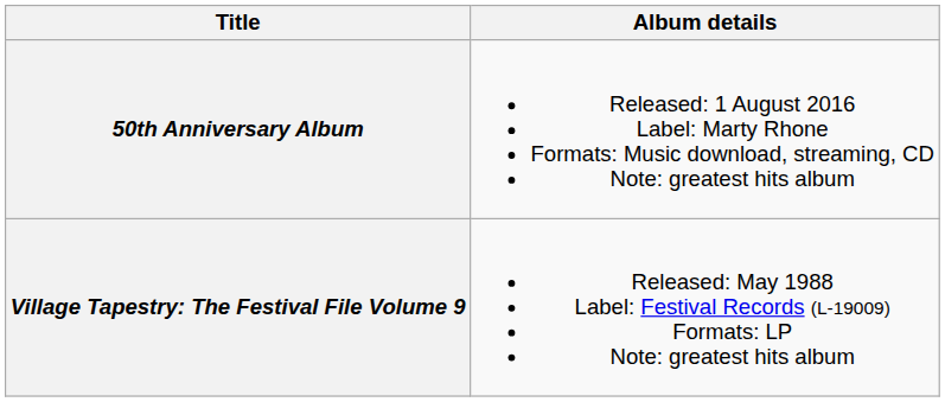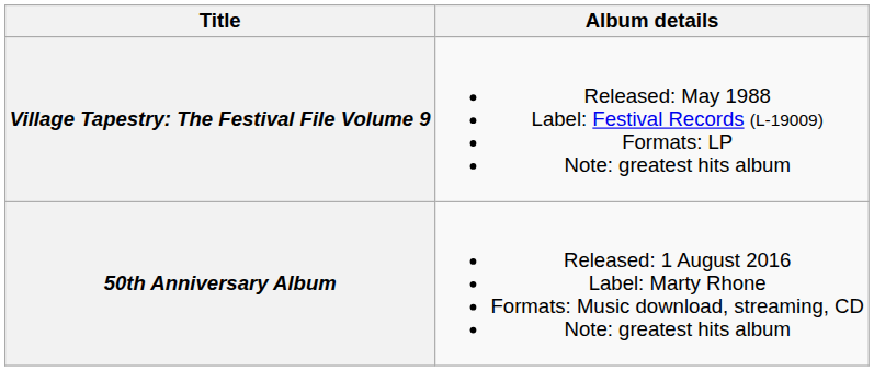rows swapped: Village Tapestry: The Festival File Volume 9 <-> 50th Anniversary Album
